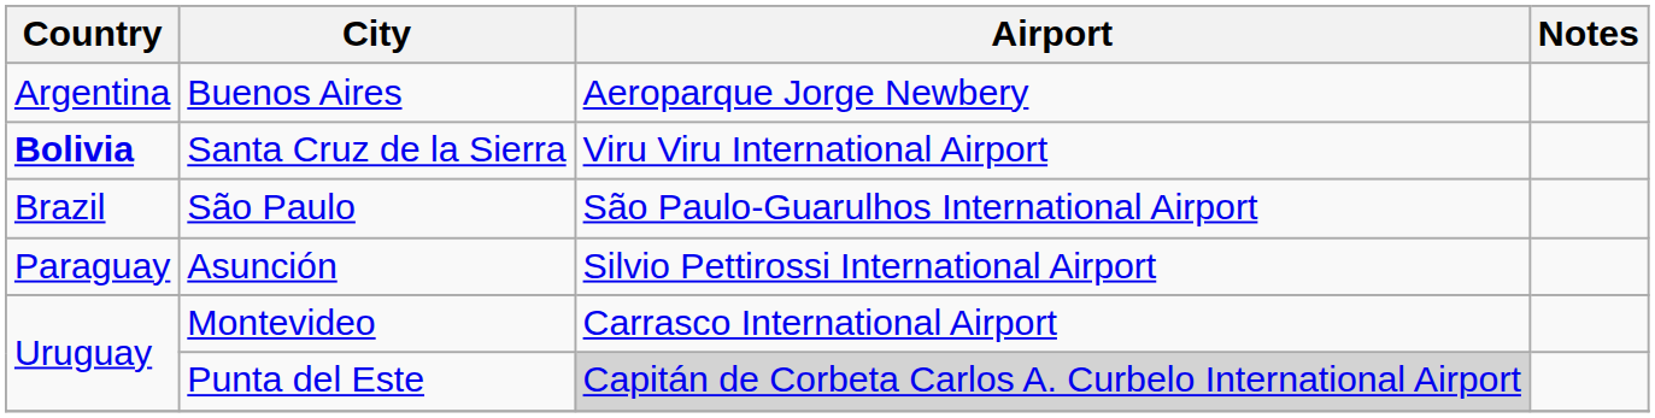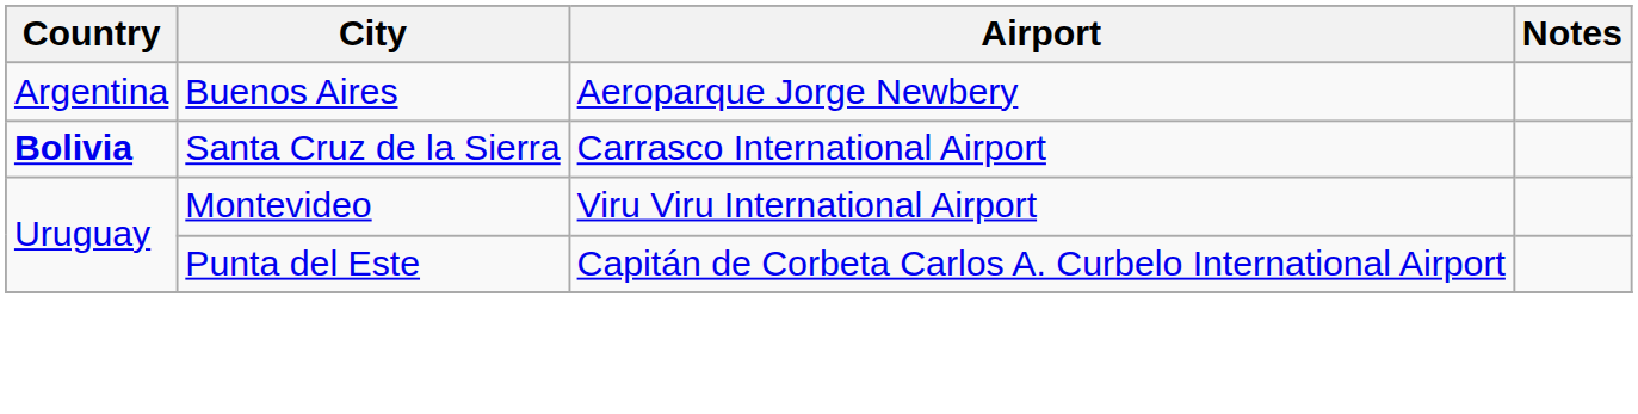Santa Cruz de la Sierra | Airport: Viru Viru International Airport -> Carrasco International Airport
- row: Brazil | São Paulo | São Paulo-Guarulhos International Airport
- row: Paraguay | Asunción | Silvio Pettirossi International Airport
Montevideo | Airport: Carrasco International Airport -> Viru Viru International Airport
Punta del Este | Airport: lightgrey background -> no background
